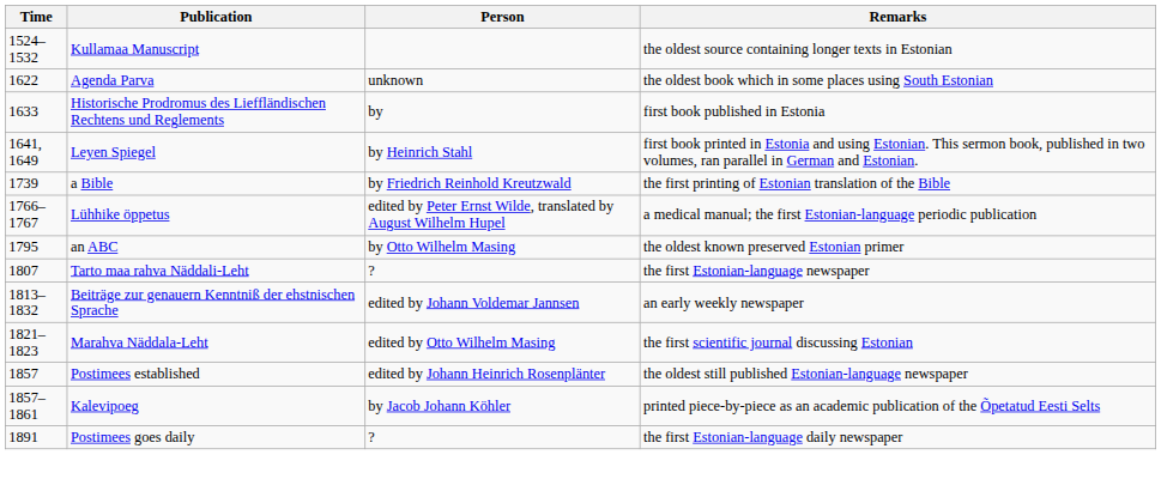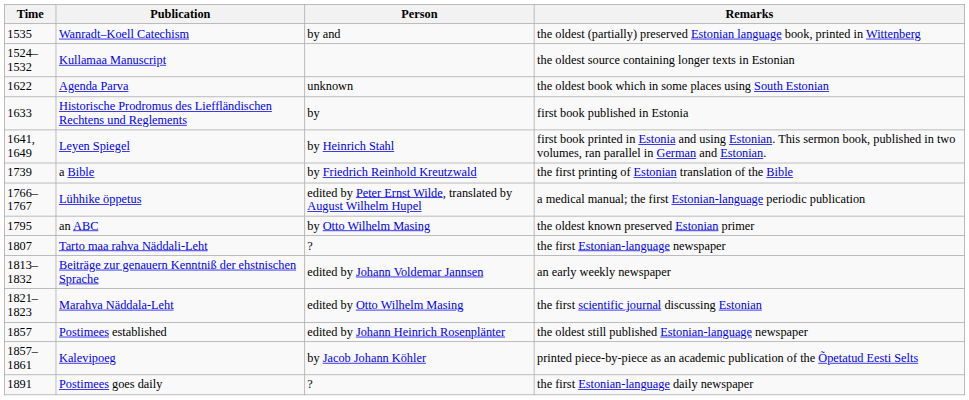+ row: 1535 | Wanradt–Koell Catechism | by and | the oldest (partially) preserved Estonian language book, printed in Wittenberg
